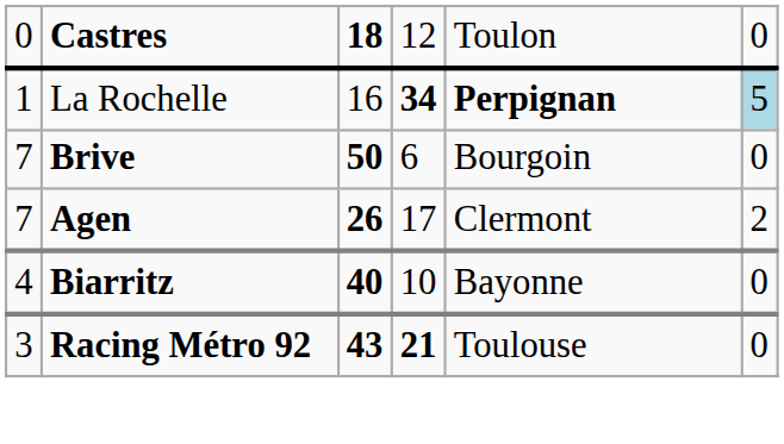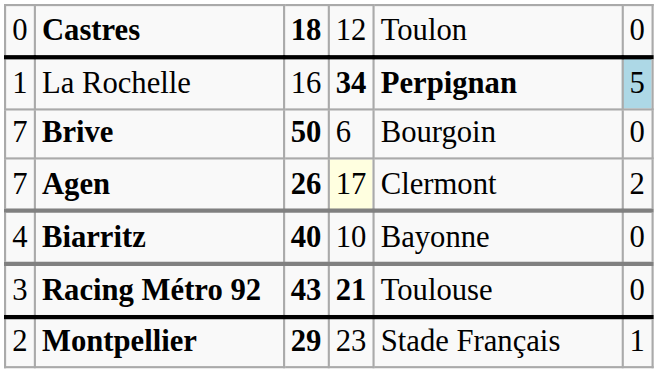Agen | column 4: no background -> lightyellow background
+ row: 2 | Montpellier | 29 | 23 | Stade Français | 1
